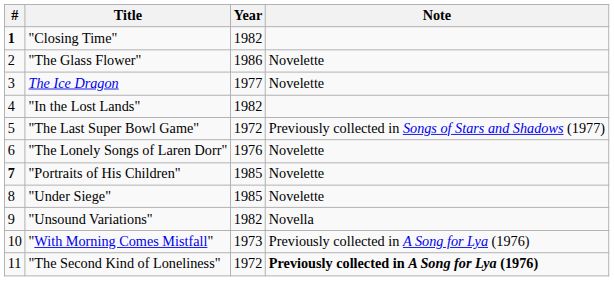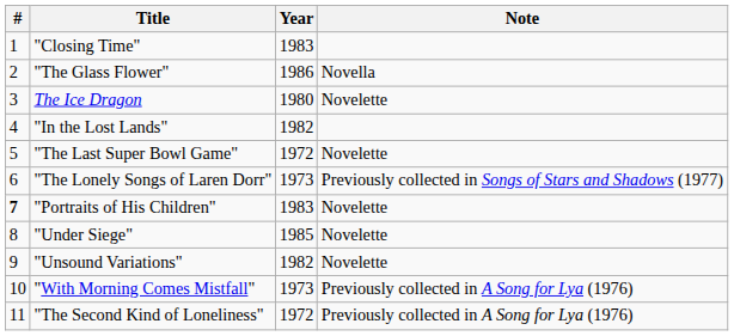"Closing Time" | #: bold -> normal
"Closing Time" | Year: 1982 -> 1983
"The Glass Flower" | Note: Novelette -> Novella
The Ice Dragon | Year: 1977 -> 1980
"The Last Super Bowl Game" | Note: Previously collected in Songs of Stars and Shadows (1977) -> Novelette
"The Lonely Songs of Laren Dorr" | Year: 1976 -> 1973
"The Lonely Songs of Laren Dorr" | Note: Novelette -> Previously collected in Songs of Stars and Shadows (1977)
"Portraits of His Children" | Year: 1985 -> 1983
"Unsound Variations" | Note: Novella -> Novelette
"The Second Kind of Loneliness" | Note: bold -> normal
